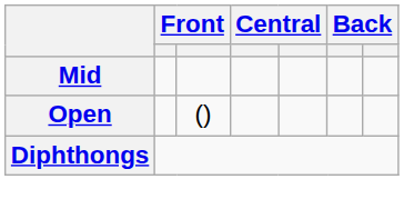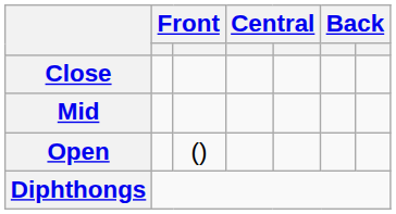+ row: Close
